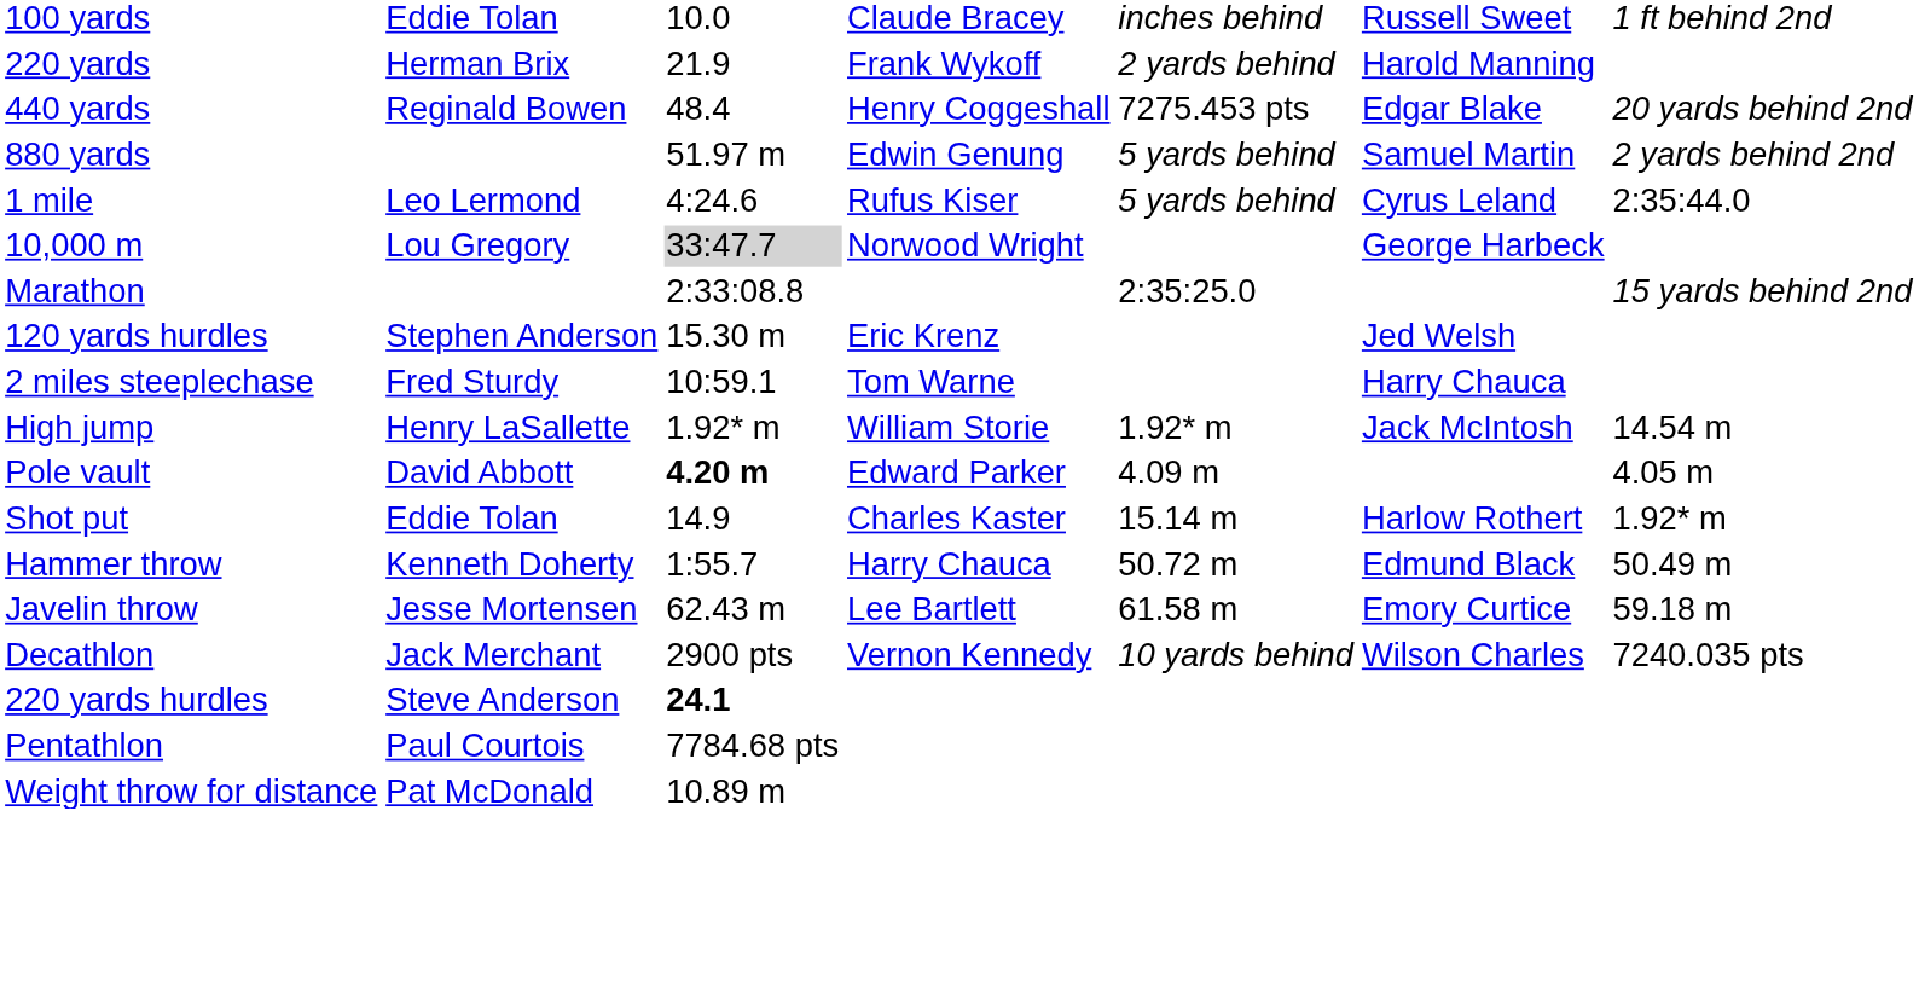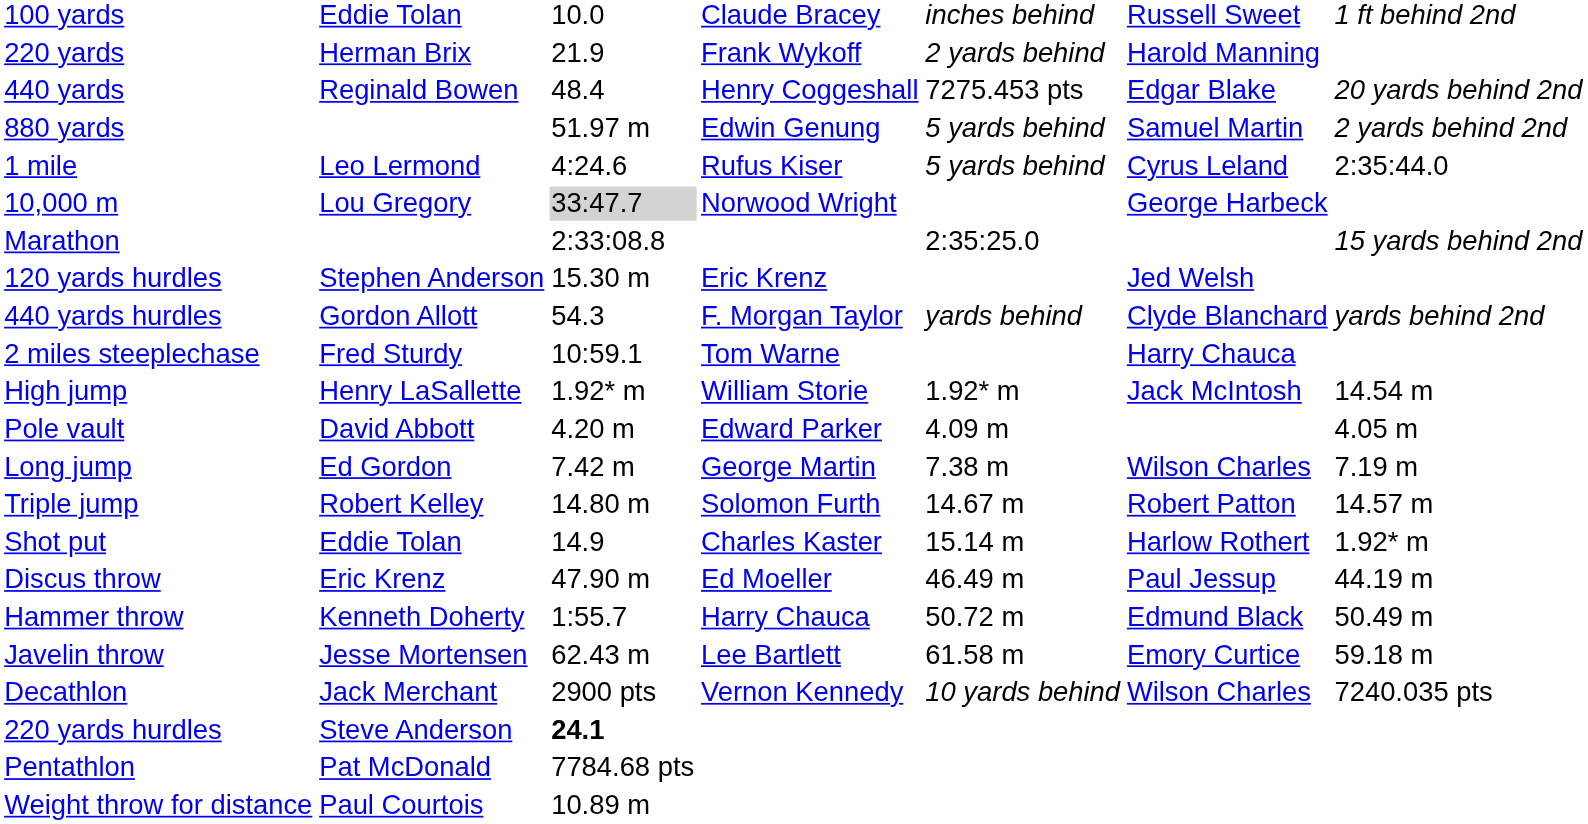+ row: 440 yards hurdles | Gordon Allott | 54.3 | F. Morgan Taylor | yards behind | Clyde Blanchard | yards behind 2nd
Pole vault | column 3: bold -> normal
+ row: Long jump | Ed Gordon | 7.42 m | George Martin | 7.38 m | Wilson Charles | 7.19 m
+ row: Triple jump | Robert Kelley | 14.80 m | Solomon Furth | 14.67 m | Robert Patton | 14.57 m
+ row: Discus throw | Eric Krenz | 47.90 m | Ed Moeller | 46.49 m | Paul Jessup | 44.19 m
Pentathlon | column 2: Paul Courtois -> Pat McDonald
Weight throw for distance | column 2: Pat McDonald -> Paul Courtois
